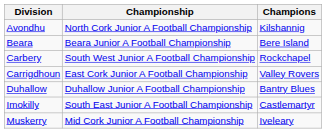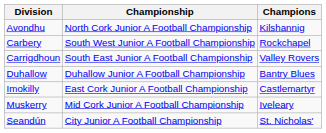- row: Beara | Beara Junior A Football Championship | Bere Island
Carrigdhoun | Championship: East Cork Junior A Football Championship -> South East Junior A Football Championship
Imokilly | Championship: South East Junior A Football Championship -> East Cork Junior A Football Championship
+ row: Seandún | City Junior A Football Championship | St. Nicholas'
